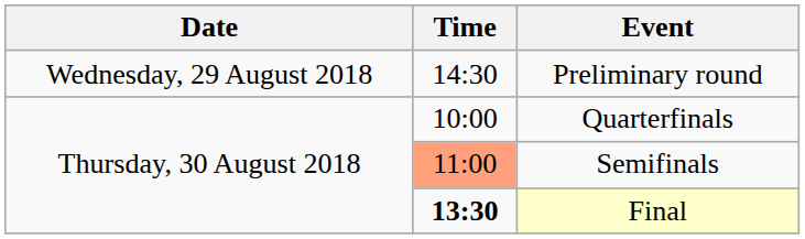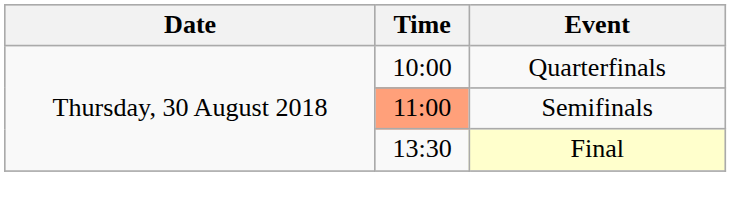- row: Wednesday, 29 August 2018 | 14:30 | Preliminary round
Final | Time: bold -> normal
